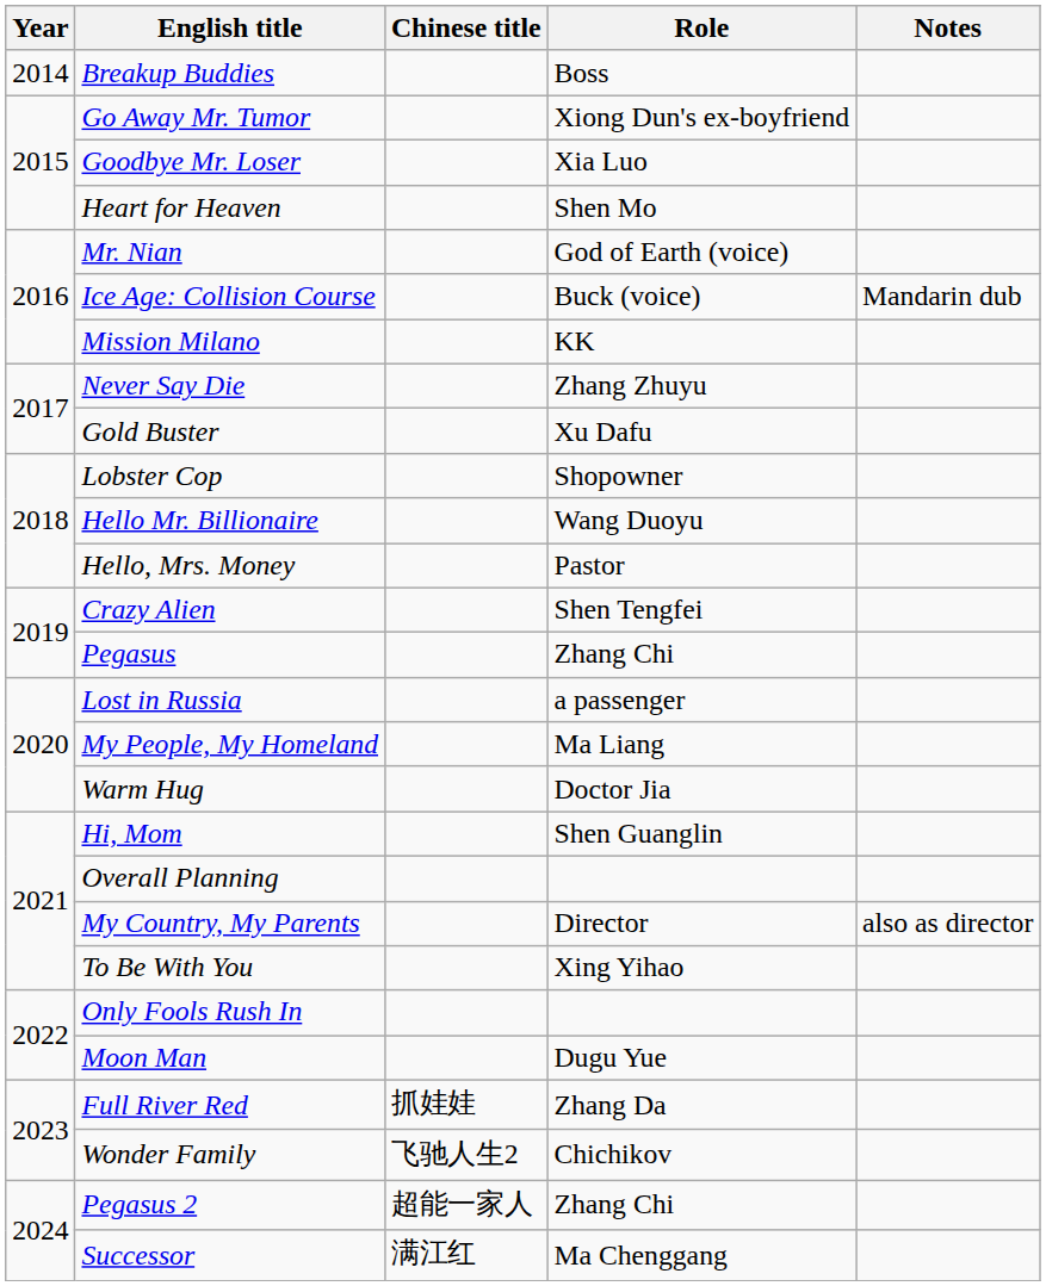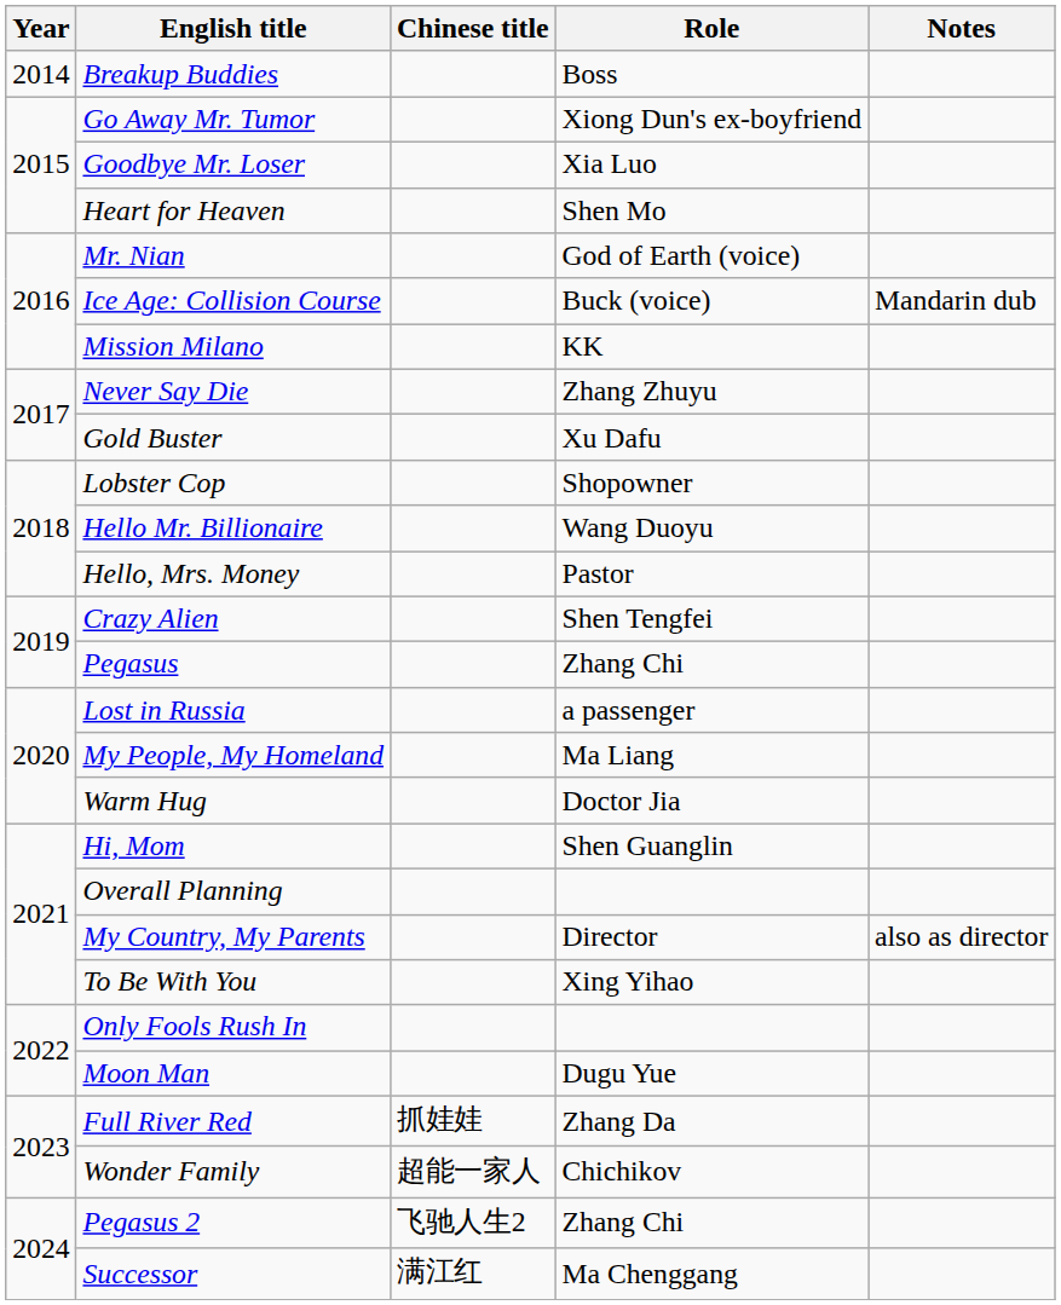Wonder Family | Chinese title: 飞驰人生2 -> 超能一家人
Pegasus 2 | Chinese title: 超能一家人 -> 飞驰人生2
